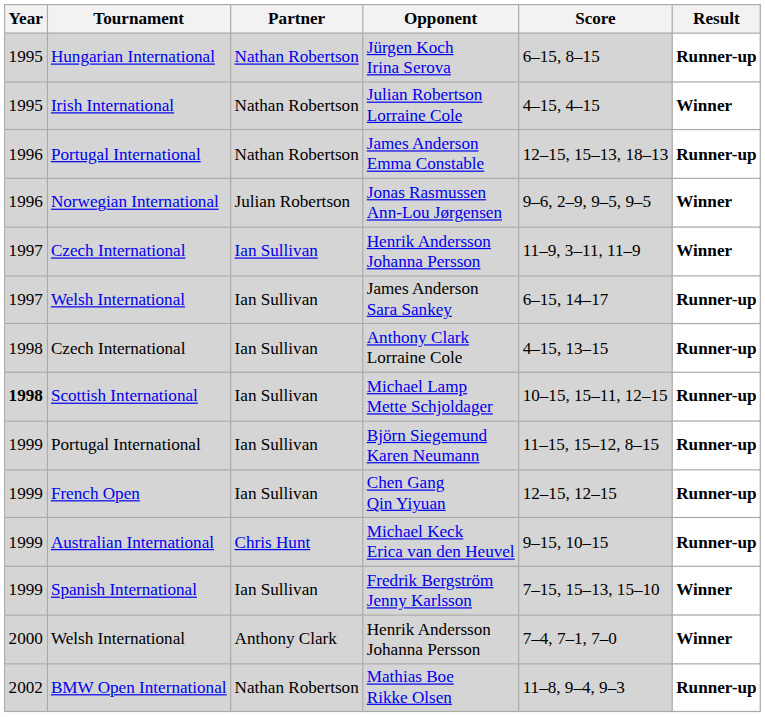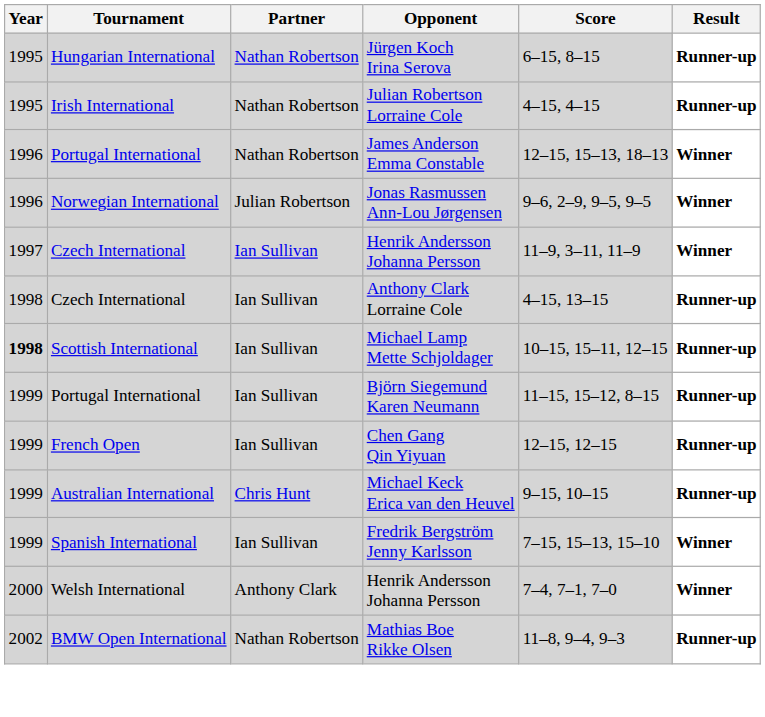Julian Robertson Lorraine Cole | Result: Winner -> Runner-up
James Anderson Emma Constable | Result: Runner-up -> Winner
- row: 1997 | Welsh International | Ian Sullivan | James Anderson Sara Sankey | 6–15, 14–17 | Runner-up
